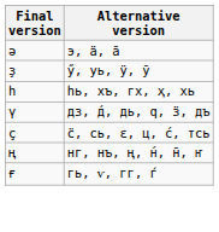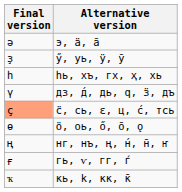с̈, сь, ԑ, ц, с́, тсь | Final version: no background -> lightsalmon background
+ row: ө | ӧ, оь, ő, ō, ǫ
+ row: ҡ | кь, k, кк, к̄
